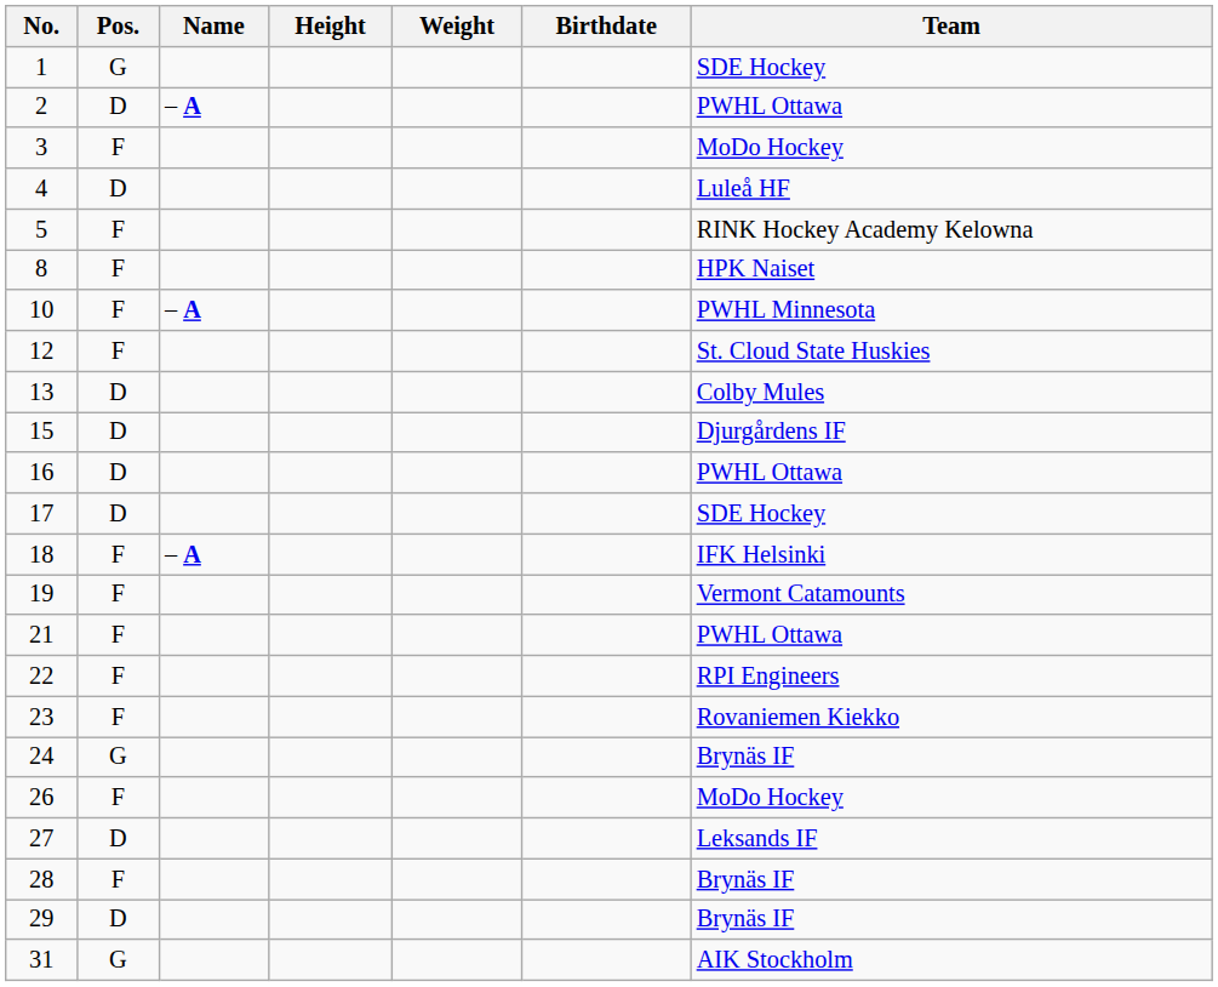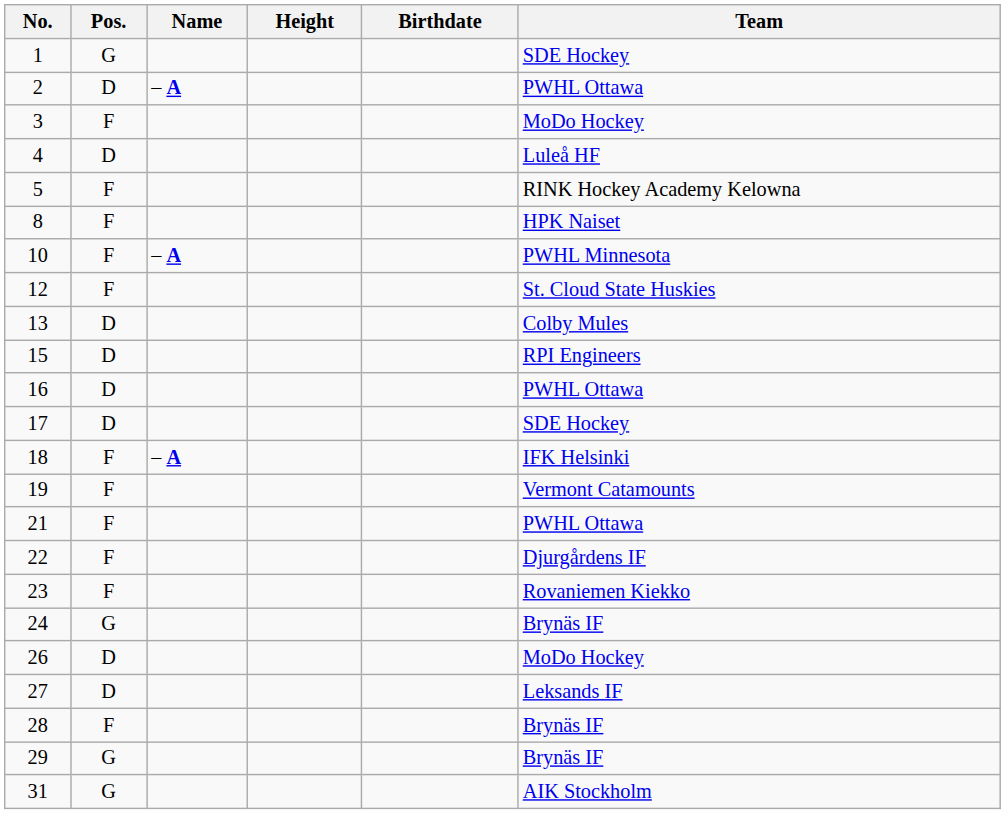- column: Weight
15 | Team: Djurgårdens IF -> RPI Engineers
22 | Team: RPI Engineers -> Djurgårdens IF
26 | Pos.: F -> D
29 | Pos.: D -> G
